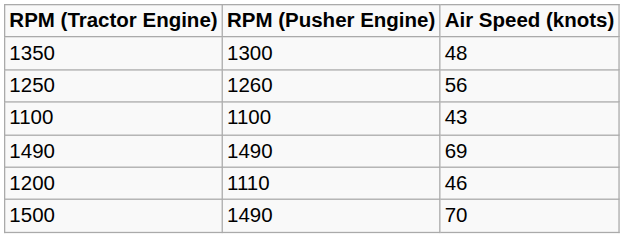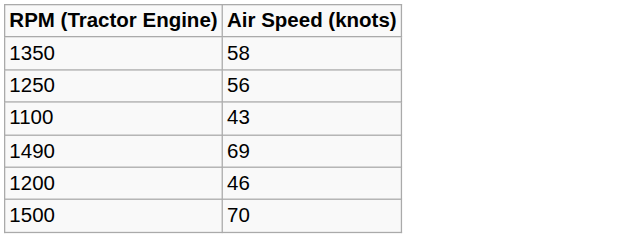- column: RPM (Pusher Engine) | 1300 | 1260 | 1100 | 1490 | 1110 | 1490
1350 | Air Speed (knots): 48 -> 58
